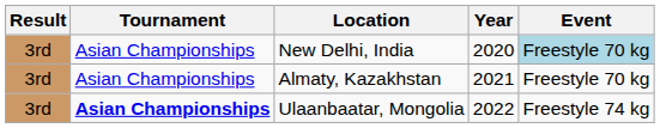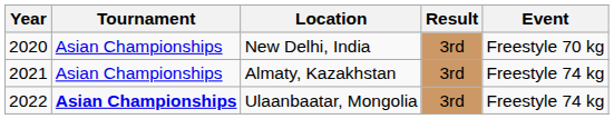columns swapped: Year <-> Result
New Delhi, India | Event: lightblue background -> no background
Almaty, Kazakhstan | Event: Freestyle 70 kg -> Freestyle 74 kg
